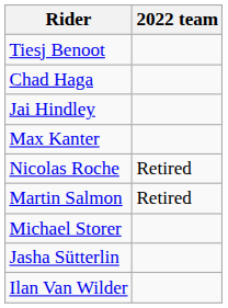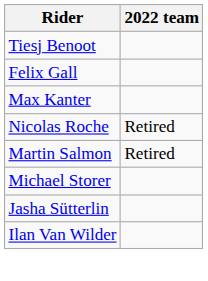+ row: Felix Gall
- row: Chad Haga
- row: Jai Hindley
